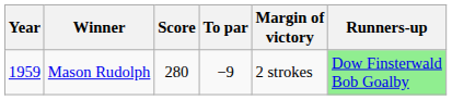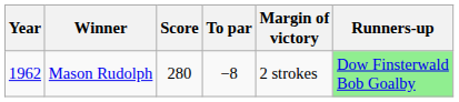Mason Rudolph | Year: 1959 -> 1962
Mason Rudolph | To par: −9 -> −8
